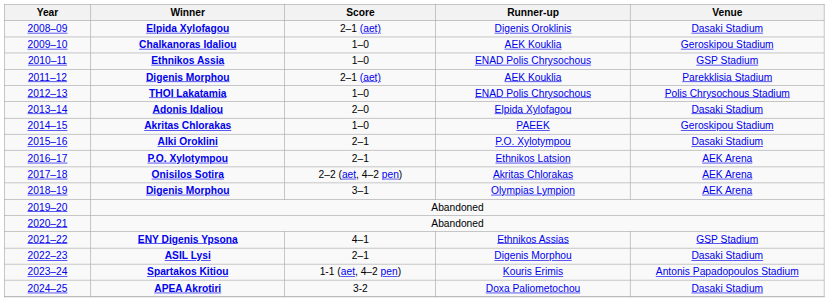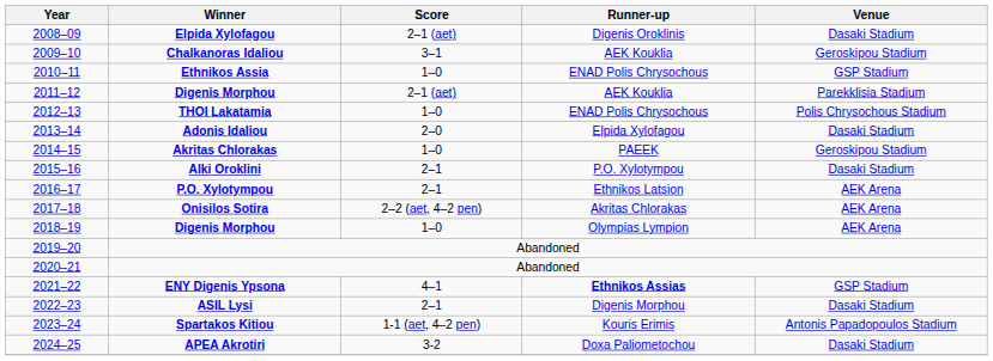2009–10 | Score: 1–0 -> 3–1
2018–19 | Score: 3–1 -> 1–0
2021–22 | Runner-up: normal -> bold
